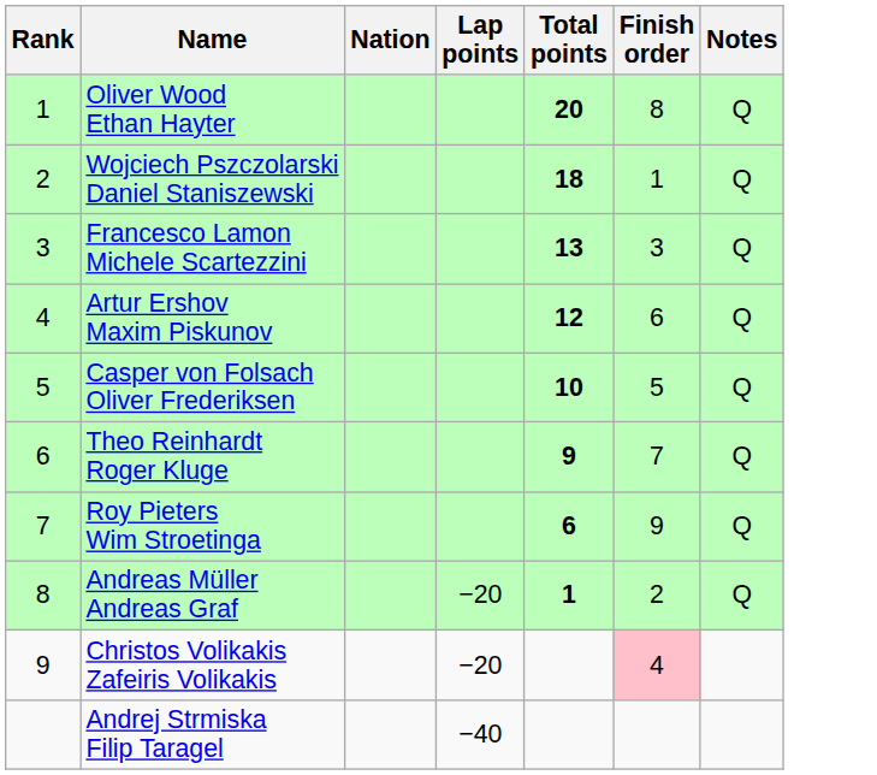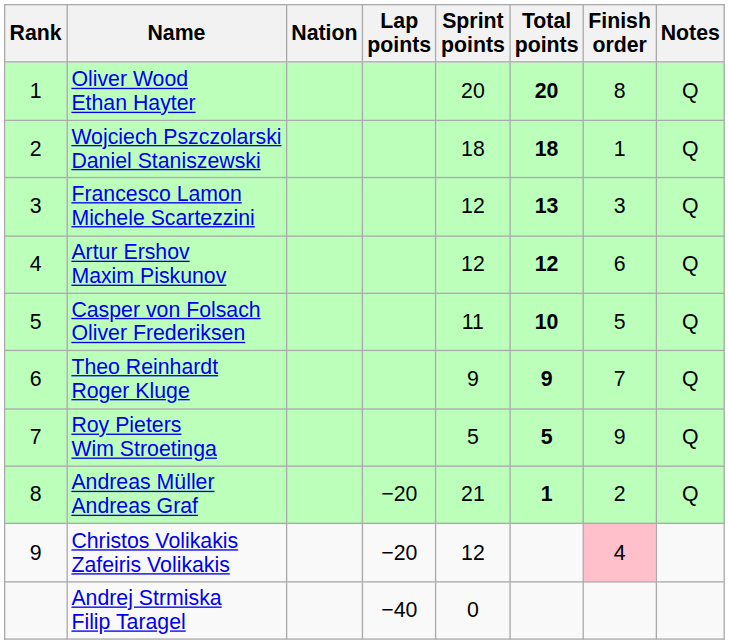+ column: Sprint points | 20 | 18 | 12 | 12 | 11 | 9 | 5 | 21 | 12 | 0
Roy Pieters Wim Stroetinga | Total points: 6 -> 5
